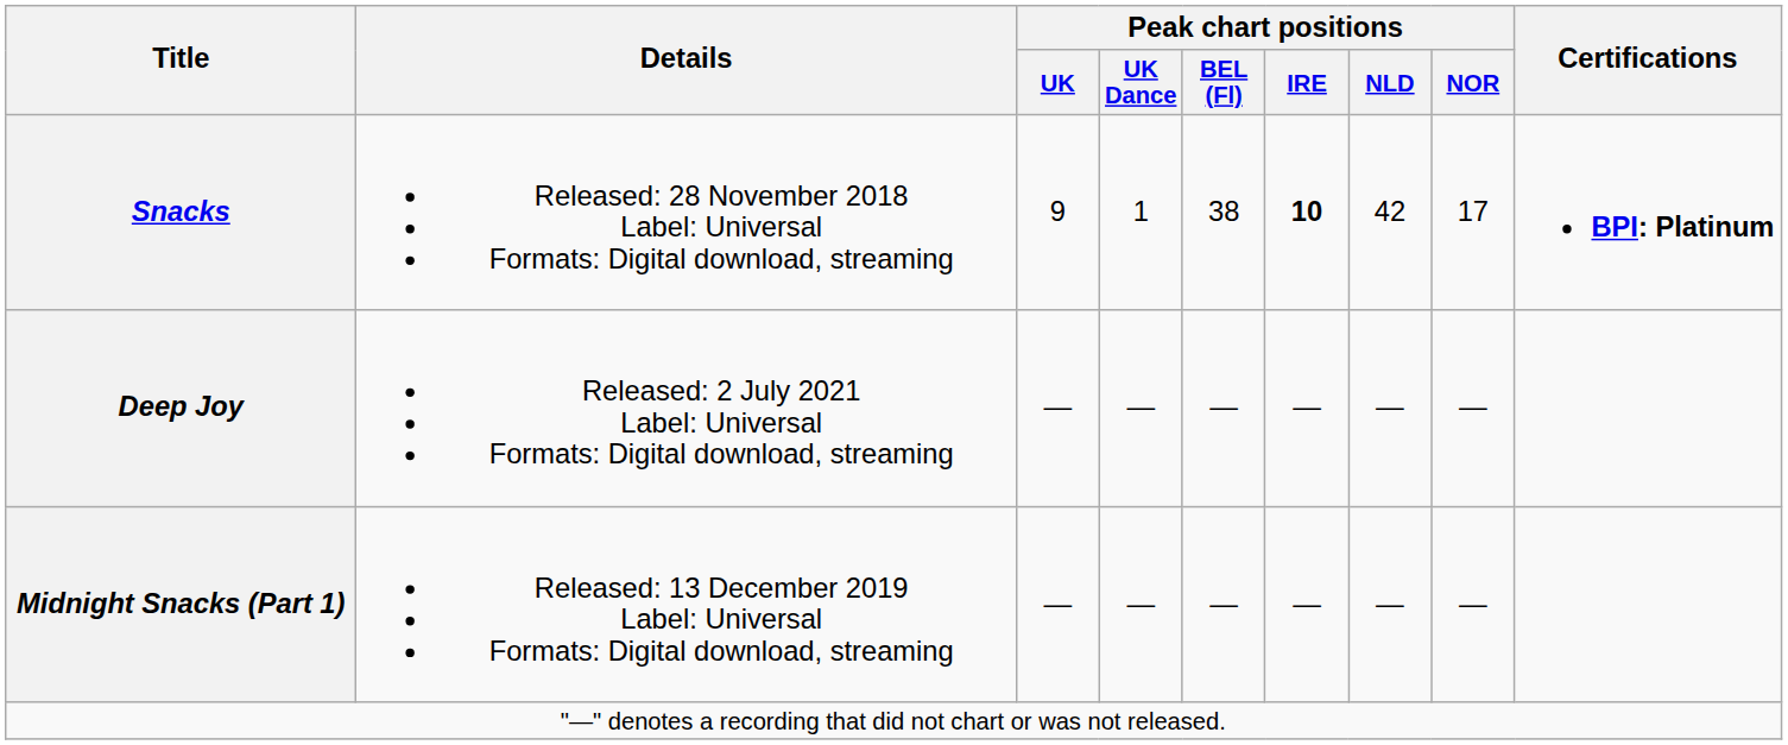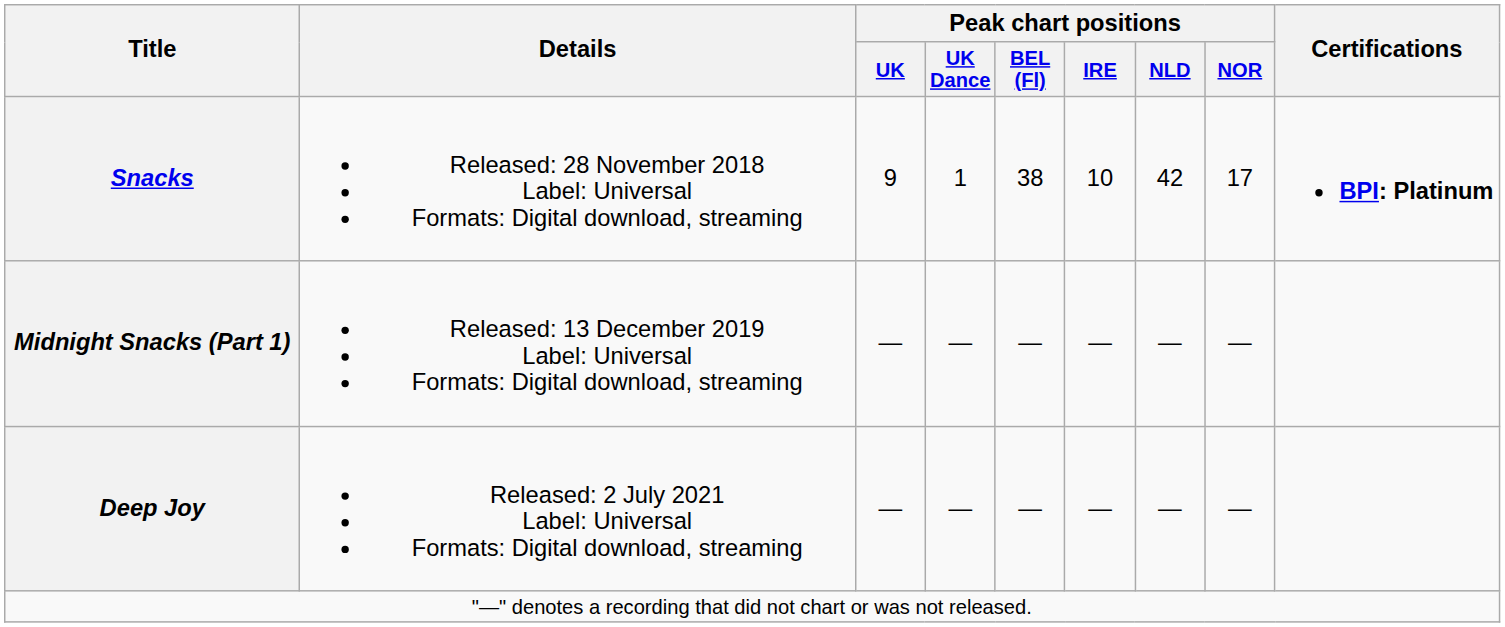Snacks | Peak chart positions / IRE: bold -> normal
rows swapped: Midnight Snacks (Part 1) <-> Deep Joy
